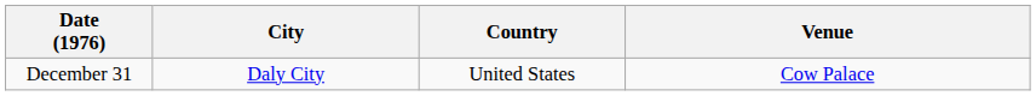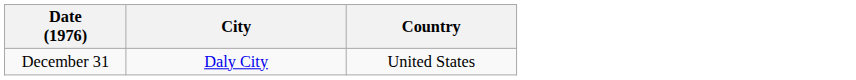- column: Venue | Cow Palace
